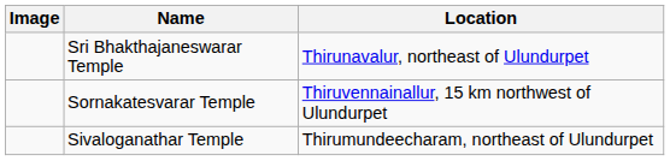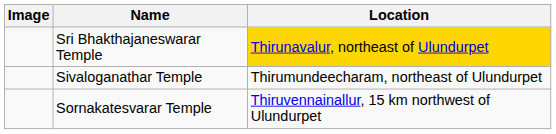Sri Bhakthajaneswarar Temple | Location: no background -> gold background
rows swapped: Sornakatesvarar Temple <-> Sivaloganathar Temple
